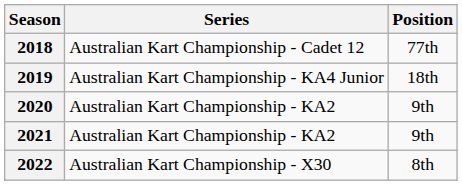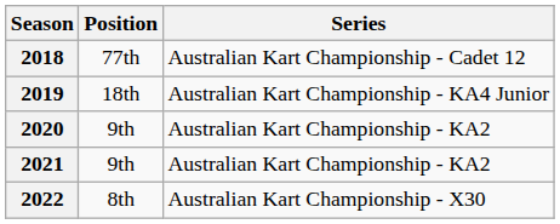columns swapped: Series <-> Position
